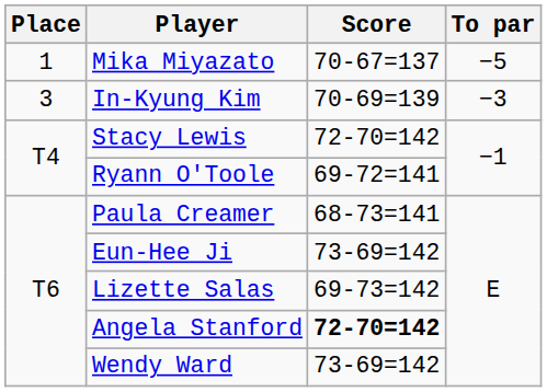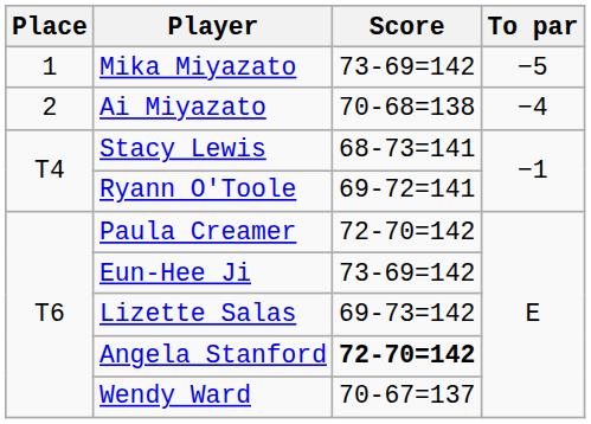Mika Miyazato | Score: 70-67=137 -> 73-69=142
+ row: 2 | Ai Miyazato | 70-68=138 | −4
- row: 3 | In-Kyung Kim | 70-69=139 | −3
Stacy Lewis | Score: 72-70=142 -> 68-73=141
Paula Creamer | Score: 68-73=141 -> 72-70=142
Wendy Ward | Score: 73-69=142 -> 70-67=137
